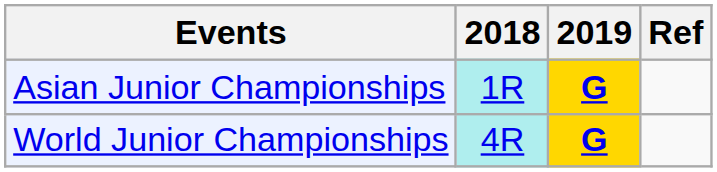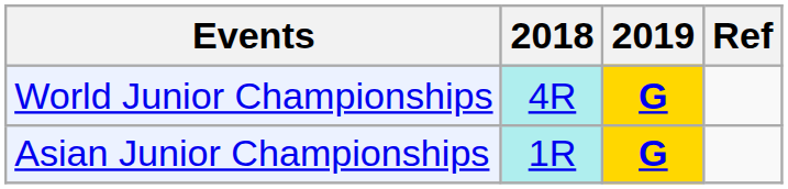rows swapped: Asian Junior Championships <-> World Junior Championships
